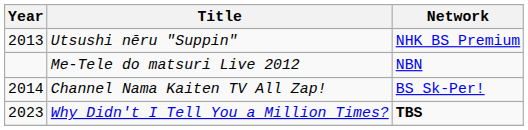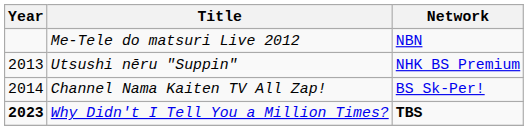rows swapped: Me-Tele do matsuri Live 2012 <-> Utsushi nēru "Suppin"
Why Didn't I Tell You a Million Times? | Year: normal -> bold
